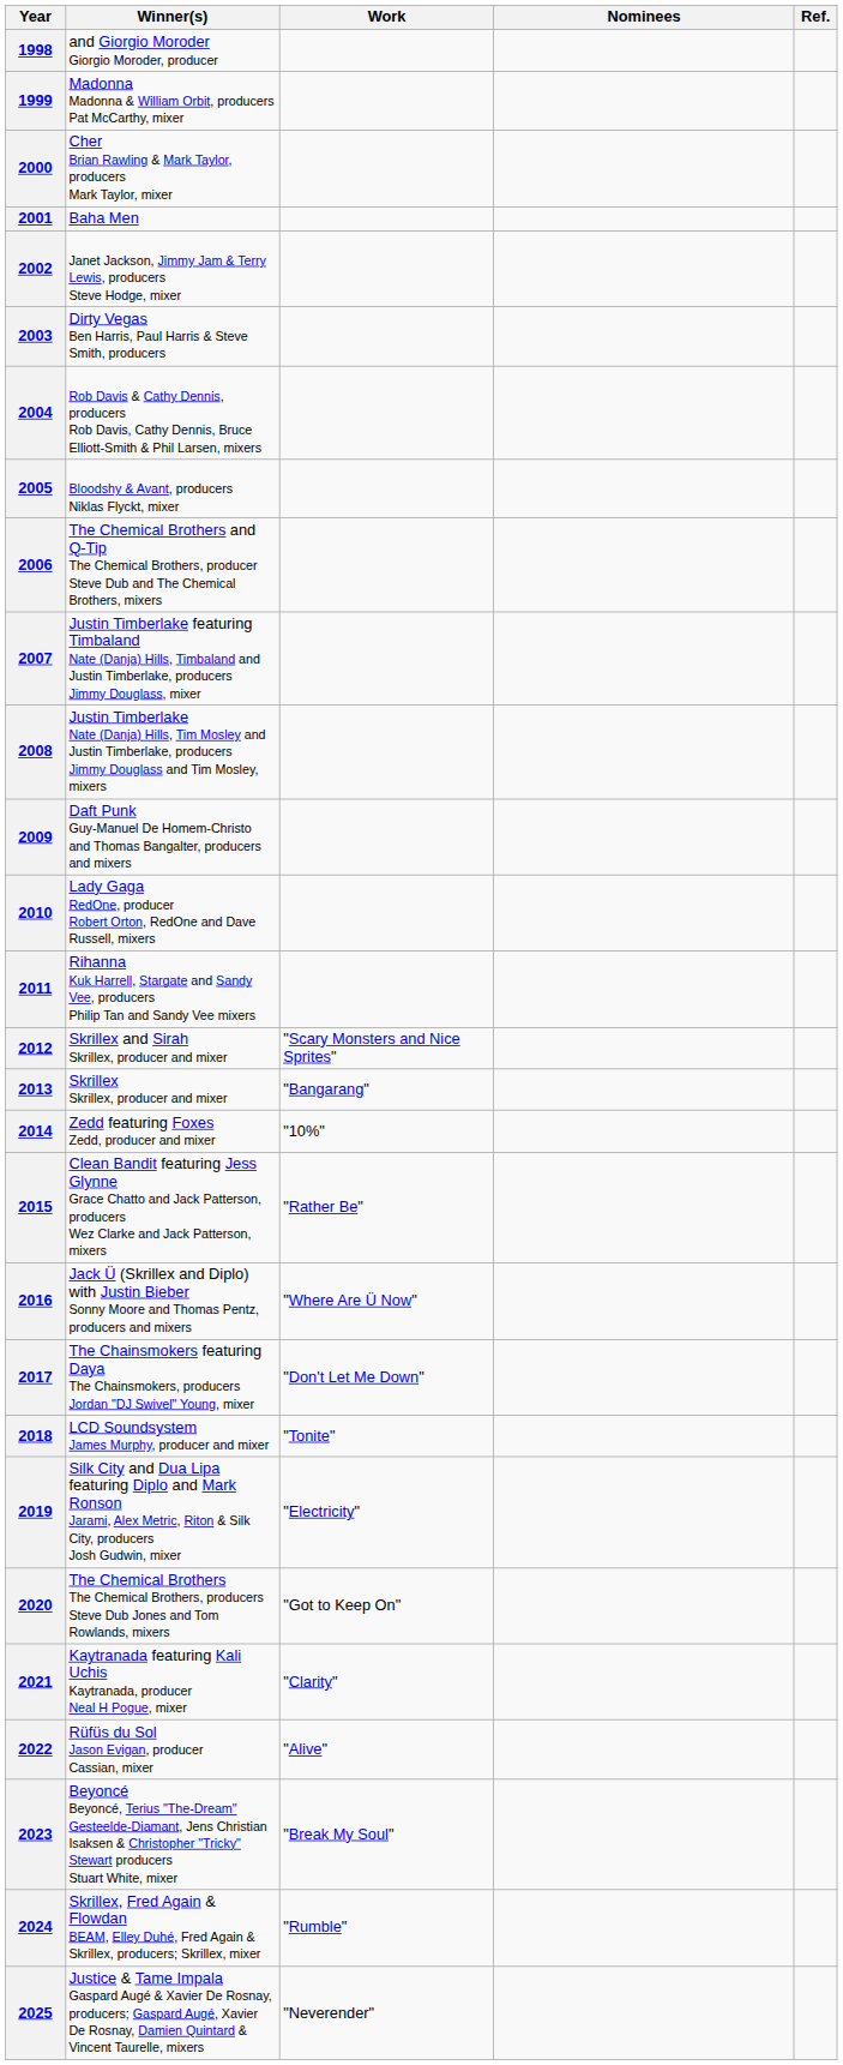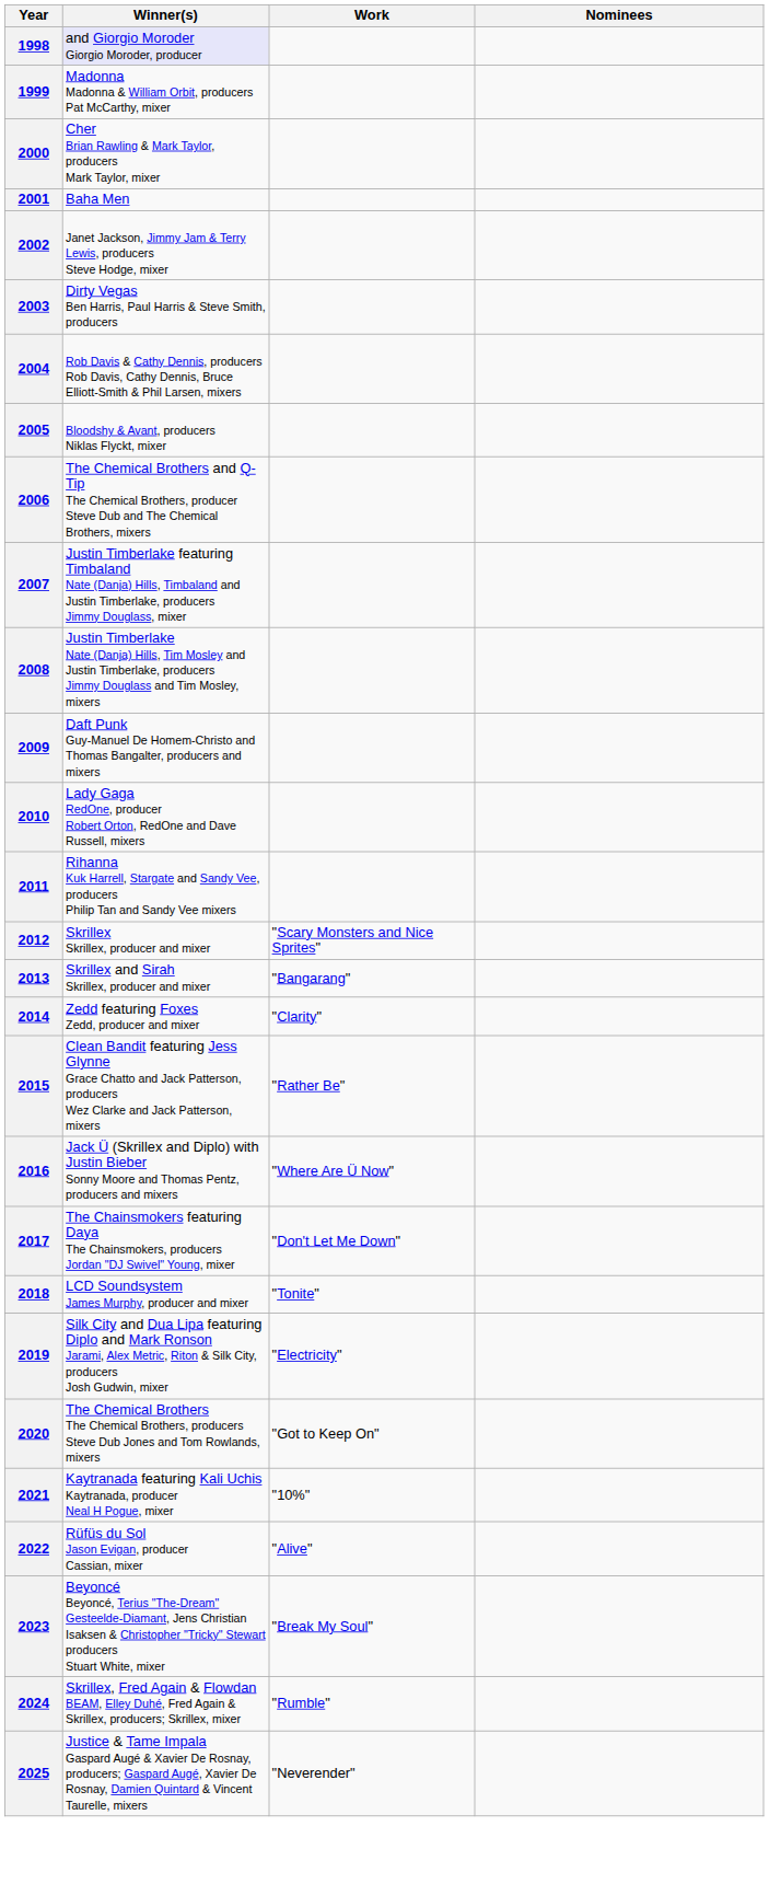- column: Ref.
1998 | Winner(s): no background -> lavender background
2012 | Winner(s): Skrillex and Sirah Skrillex, producer and mixer -> Skrillex Skrillex, producer and mixer
2013 | Winner(s): Skrillex Skrillex, producer and mixer -> Skrillex and Sirah Skrillex, producer and mixer
2014 | Work: "10%" -> "Clarity"
2021 | Work: "Clarity" -> "10%"
